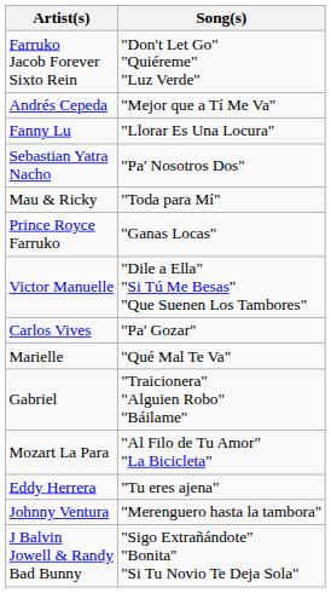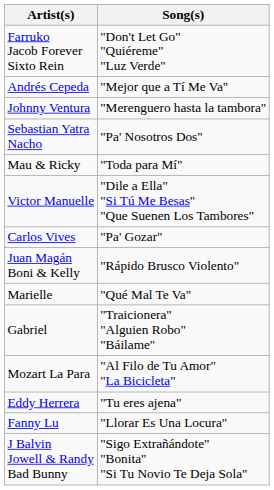rows swapped: Fanny Lu <-> Johnny Ventura
- row: Prince Royce Farruko | "Ganas Locas"
+ row: Juan Magán Boni & Kelly | "Rápido Brusco Violento"
